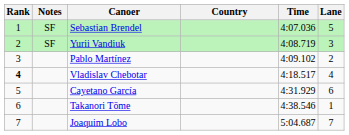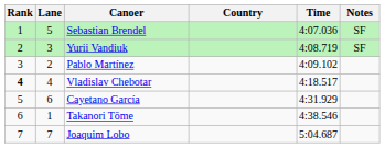columns swapped: Lane <-> Notes
